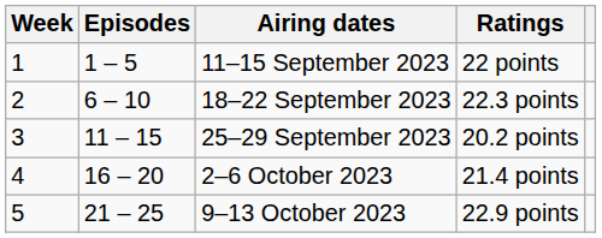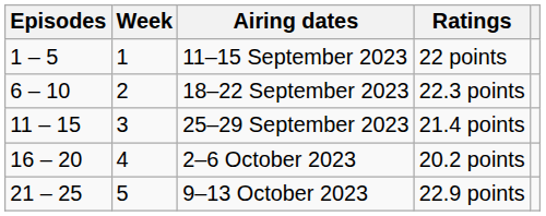columns swapped: Week <-> Episodes
25–29 September 2023 | Ratings: 20.2 points -> 21.4 points
2–6 October 2023 | Ratings: 21.4 points -> 20.2 points
